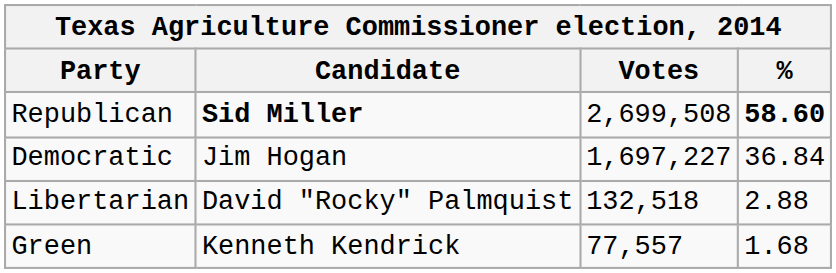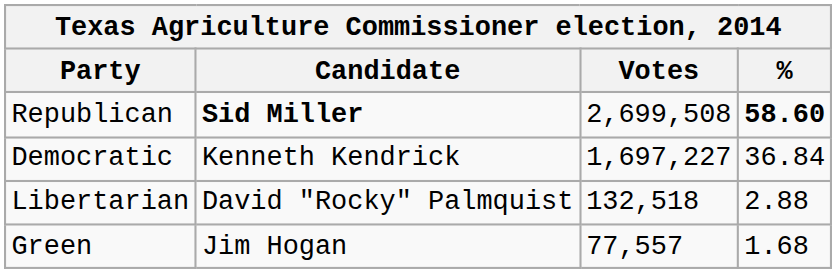Democratic | Candidate: Jim Hogan -> Kenneth Kendrick
Green | Candidate: Kenneth Kendrick -> Jim Hogan
